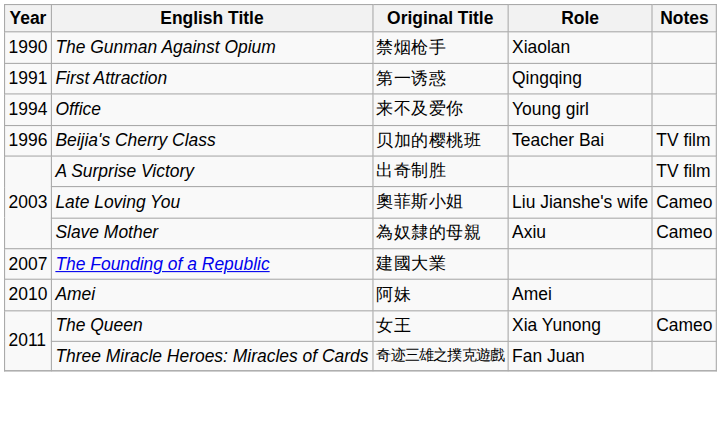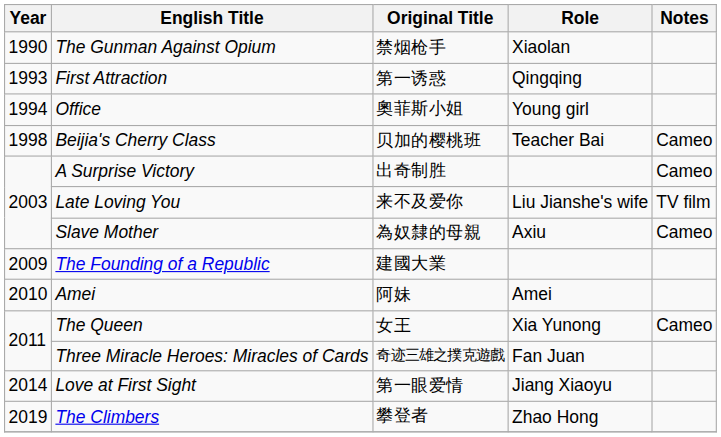First Attraction | Year: 1991 -> 1993
Office | Original Title: 来不及爱你 -> 奧菲斯小姐
Beijia's Cherry Class | Year: 1996 -> 1998
Beijia's Cherry Class | Notes: TV film -> Cameo
A Surprise Victory | Notes: TV film -> Cameo
Late Loving You | Original Title: 奧菲斯小姐 -> 来不及爱你
Late Loving You | Notes: Cameo -> TV film
The Founding of a Republic | Year: 2007 -> 2009
+ row: 2014 | Love at First Sight | 第一眼爱情 | Jiang Xiaoyu
+ row: 2019 | The Climbers | 攀登者 | Zhao Hong
